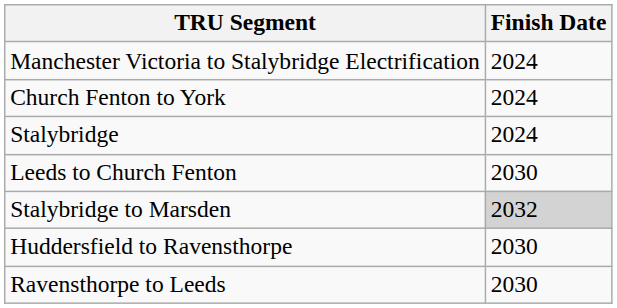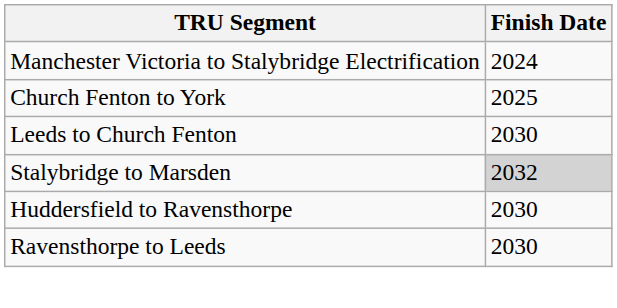Church Fenton to York | Finish Date: 2024 -> 2025
- row: Stalybridge | 2024
